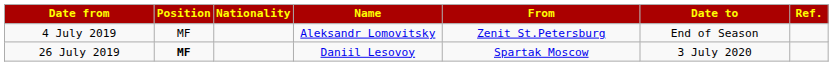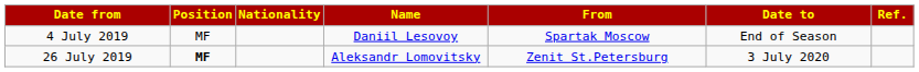4 July 2019 | Name: Aleksandr Lomovitsky -> Daniil Lesovoy
4 July 2019 | From: Zenit St.Petersburg -> Spartak Moscow
26 July 2019 | Name: Daniil Lesovoy -> Aleksandr Lomovitsky
26 July 2019 | From: Spartak Moscow -> Zenit St.Petersburg
